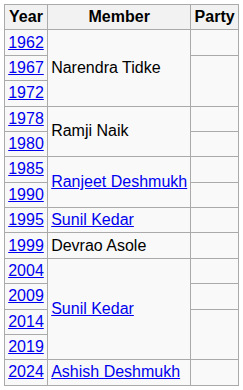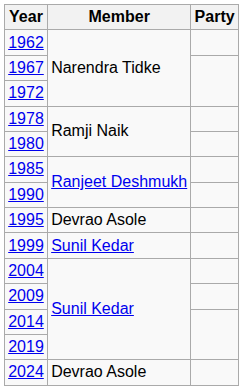1995 | Member: Sunil Kedar -> Devrao Asole
1999 | Member: Devrao Asole -> Sunil Kedar
2024 | Member: Ashish Deshmukh -> Devrao Asole
